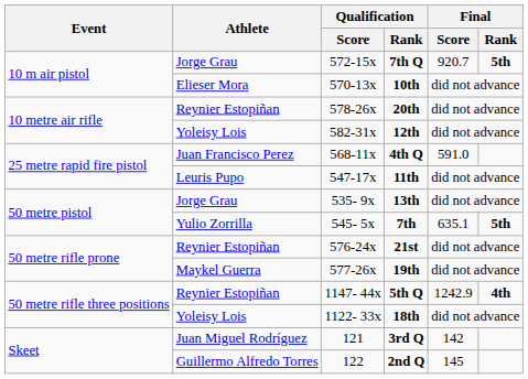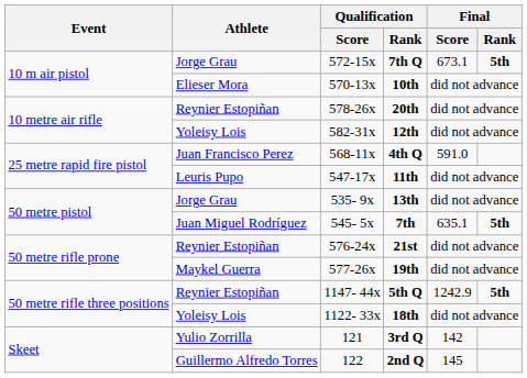7th Q | Final / Score: 920.7 -> 673.1
7th | Athlete: Yulio Zorrilla -> Juan Miguel Rodríguez
5th Q | Final / Rank: 4th -> 5th
3rd Q | Athlete: Juan Miguel Rodríguez -> Yulio Zorrilla
